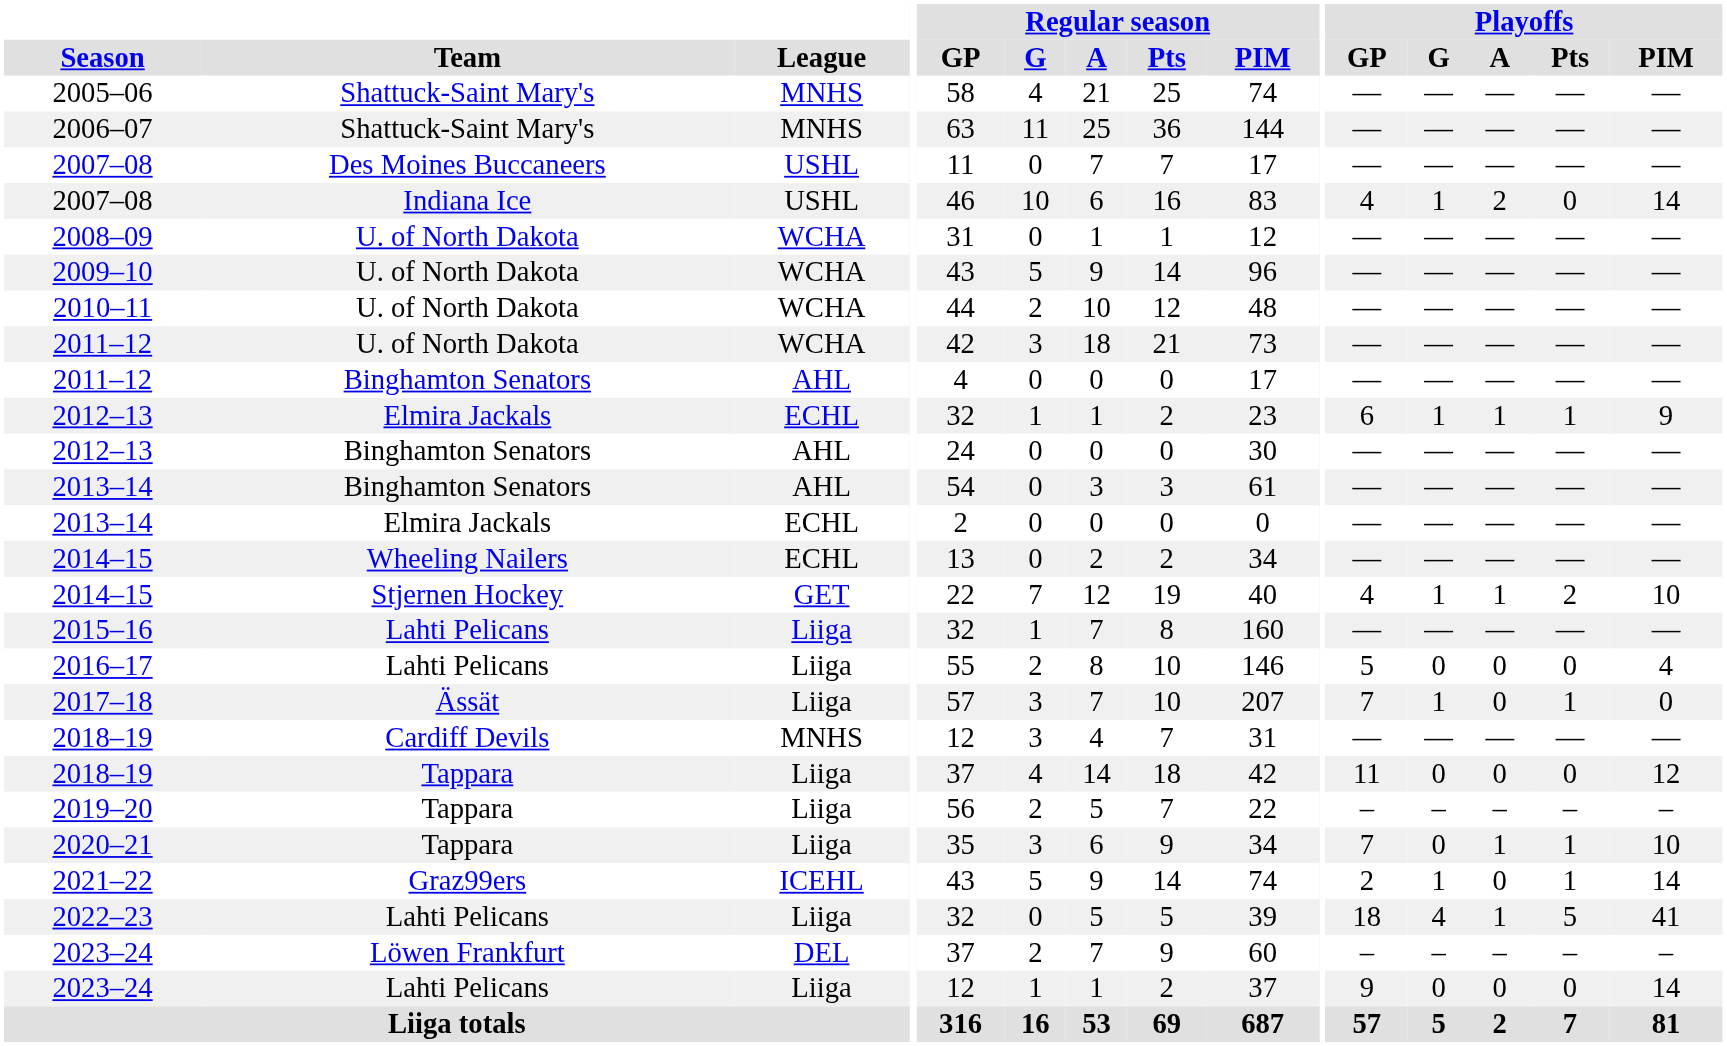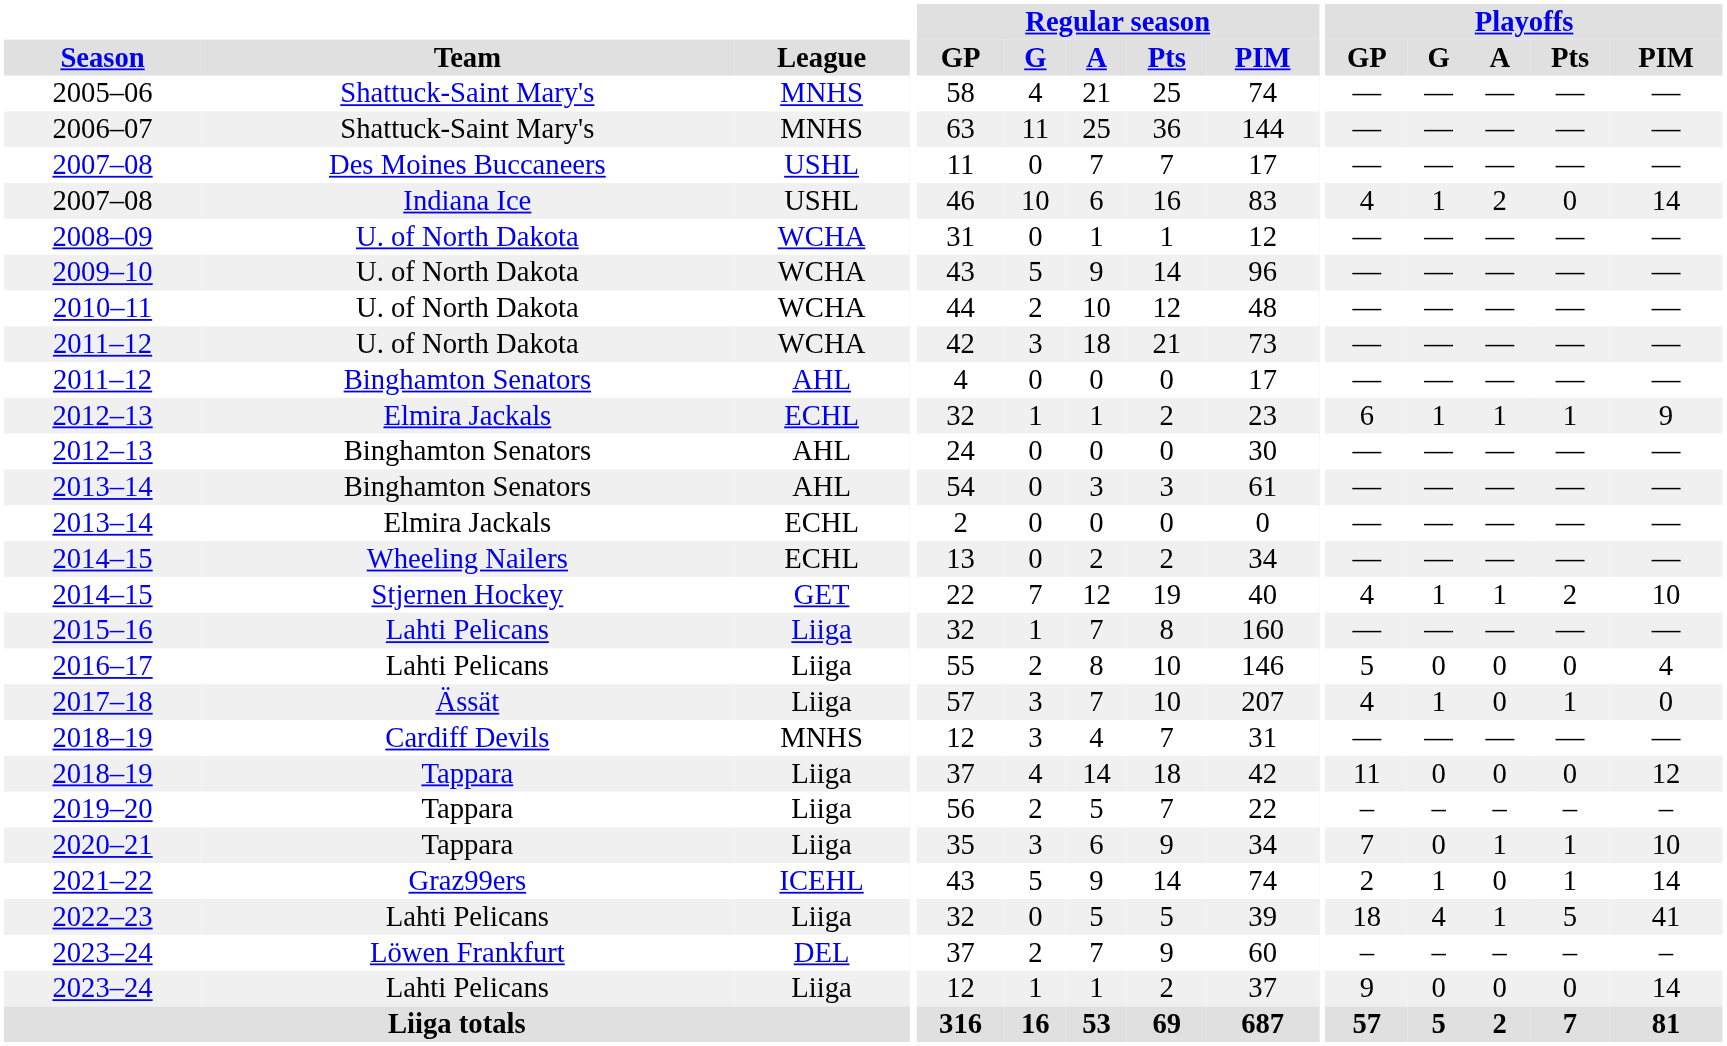2017–18 | Playoffs / GP: 7 -> 4
